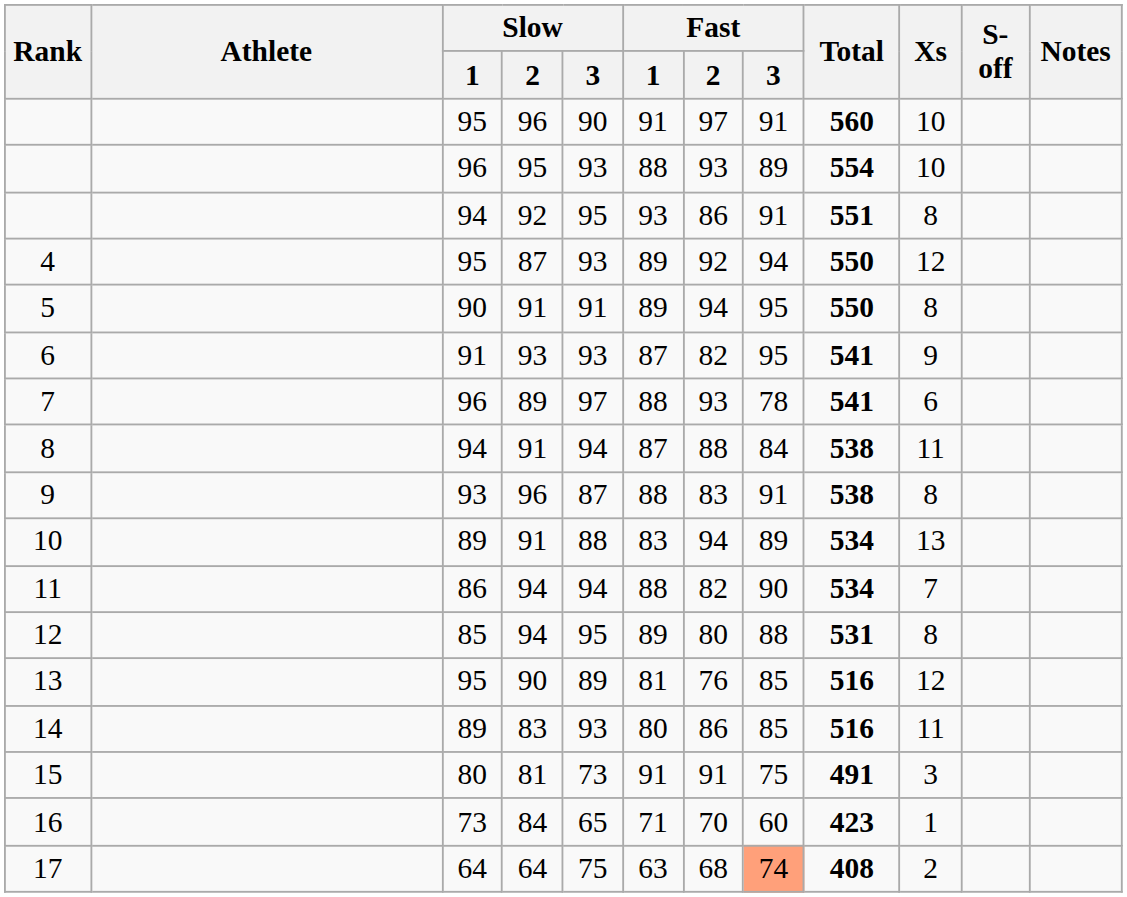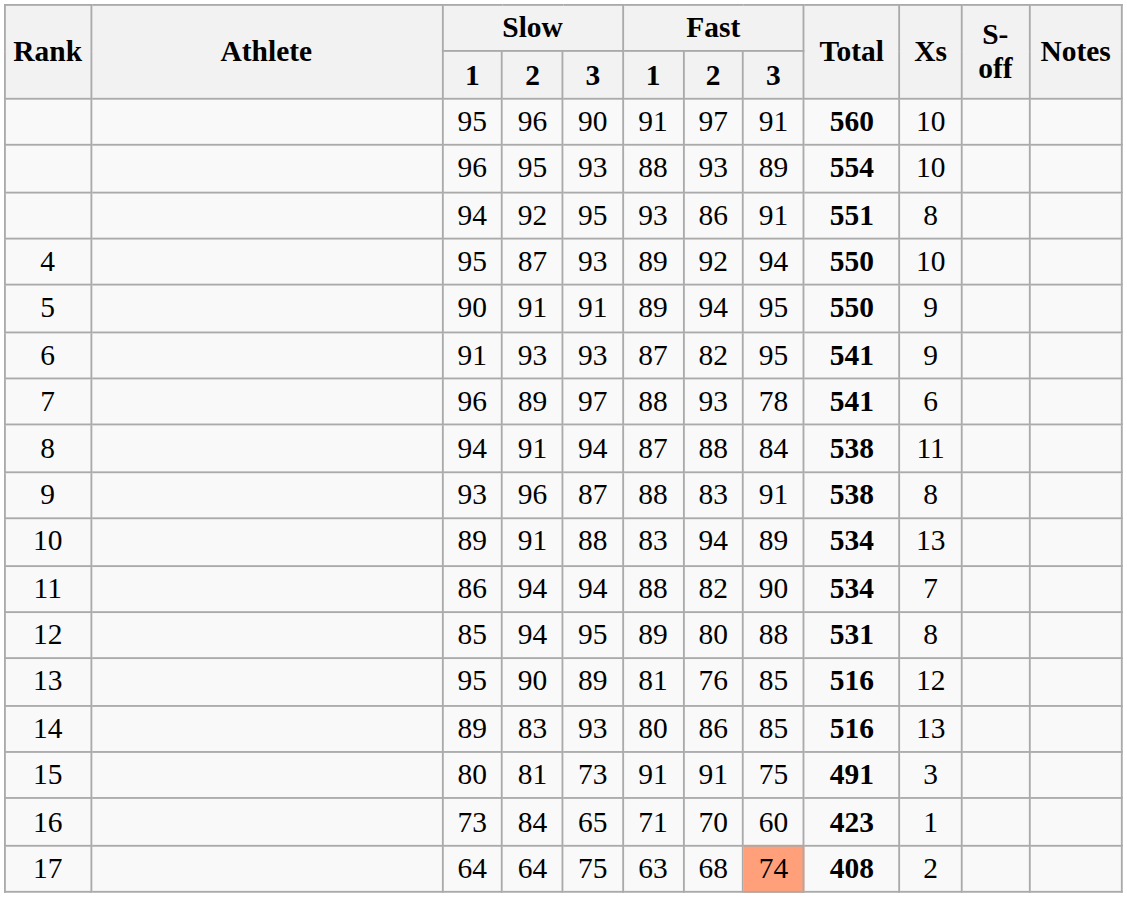4 | Xs: 12 -> 10
5 | Xs: 8 -> 9
14 | Xs: 11 -> 13
